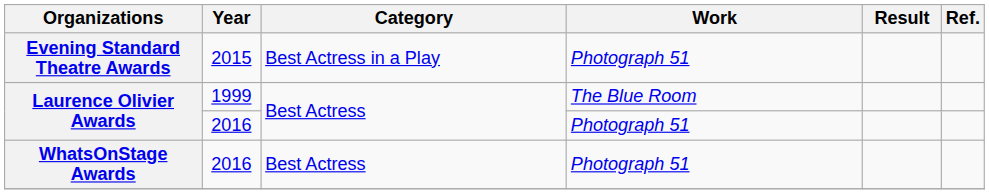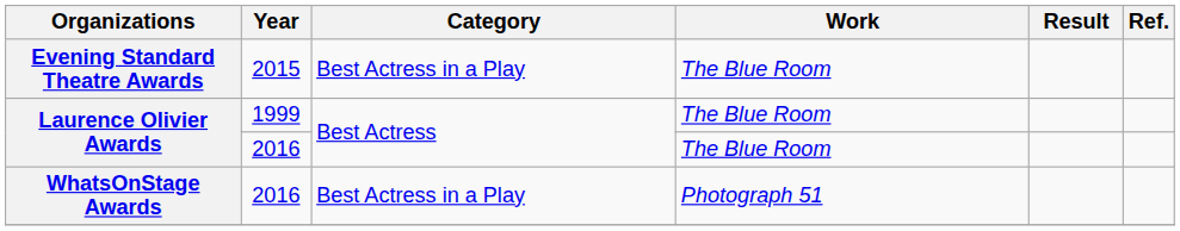Evening Standard Theatre Awards | Work: Photograph 51 -> The Blue Room
Laurence Olivier Awards / 2016 | Work: Photograph 51 -> The Blue Room
WhatsOnStage Awards | Category: Best Actress -> Best Actress in a Play
